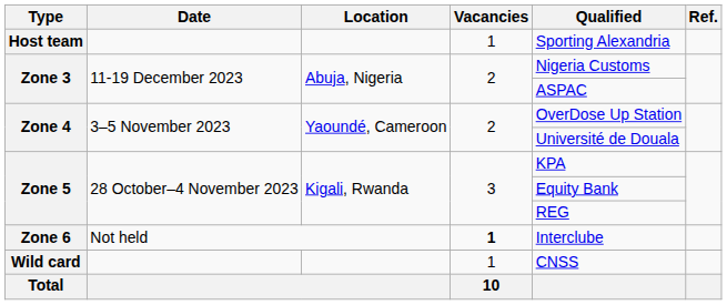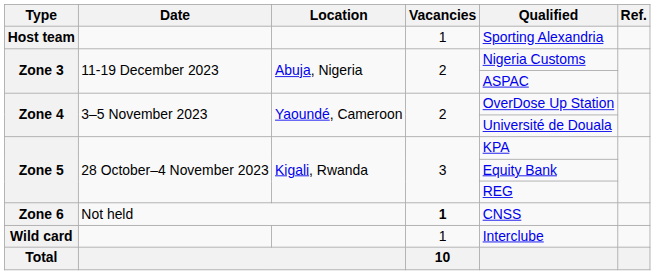Zone 6 | Qualified: Interclube -> CNSS
Wild card | Qualified: CNSS -> Interclube
